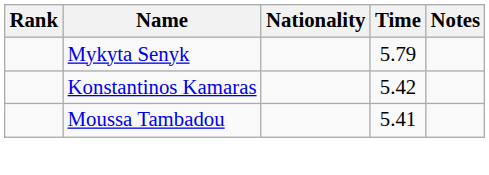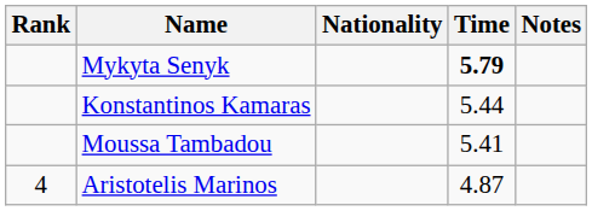Mykyta Senyk | Time: normal -> bold
Konstantinos Kamaras | Time: 5.42 -> 5.44
+ row: 4 | Aristotelis Marinos | 4.87
